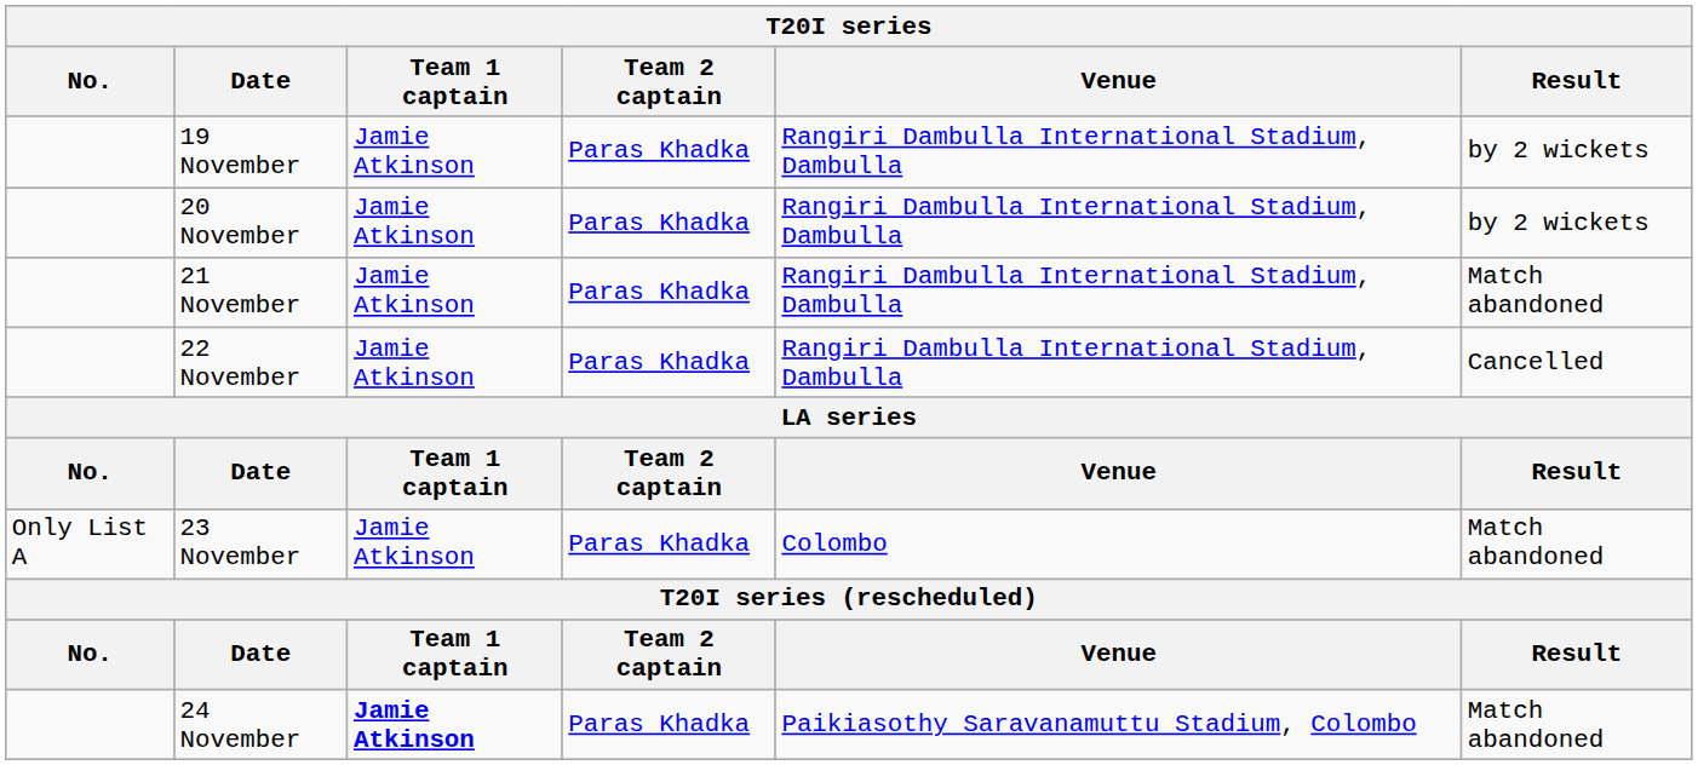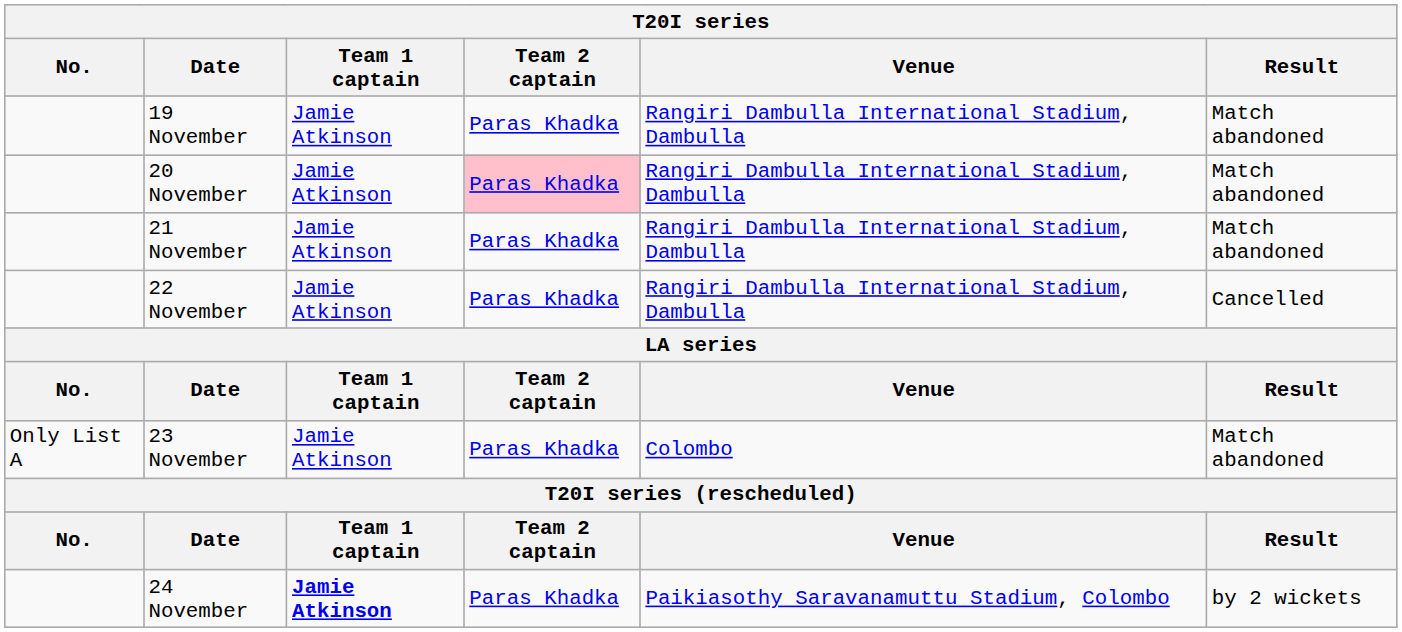19 November | Result: by 2 wickets -> Match abandoned
20 November | Team 2 captain: no background -> pink background
20 November | Result: by 2 wickets -> Match abandoned
24 November | Result: Match abandoned -> by 2 wickets
